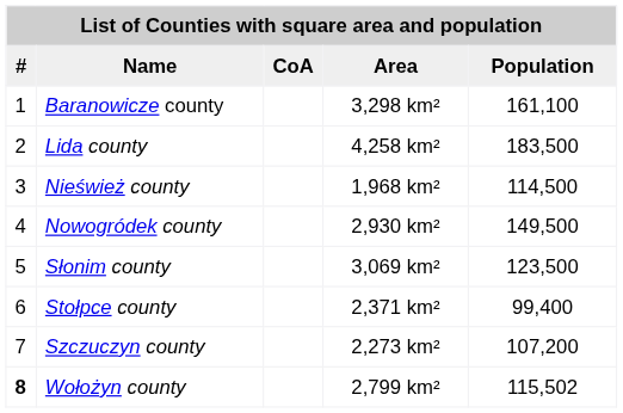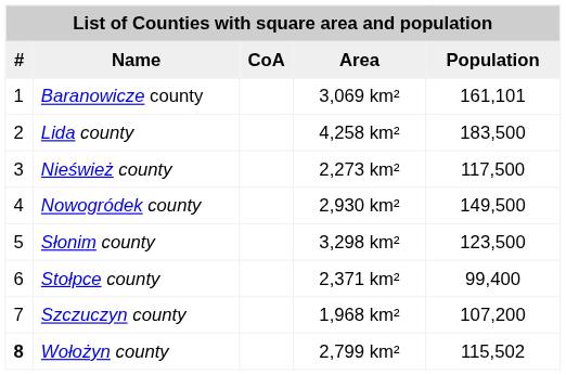Baranowicze county | Area: 3,298 km² -> 3,069 km²
Baranowicze county | Population: 161,100 -> 161,101
Nieśwież county | Area: 1,968 km² -> 2,273 km²
Nieśwież county | Population: 114,500 -> 117,500
Słonim county | Area: 3,069 km² -> 3,298 km²
Szczuczyn county | Area: 2,273 km² -> 1,968 km²
